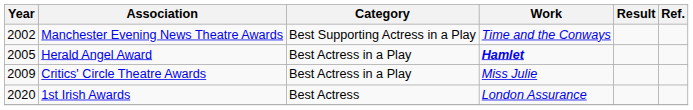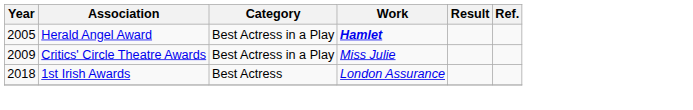- row: 2002 | Manchester Evening News Theatre Awards | Best Supporting Actress in a Play | Time and the Conways
1st Irish Awards | Year: 2020 -> 2018
